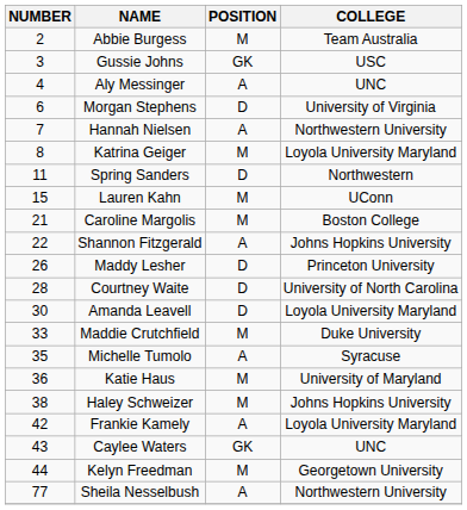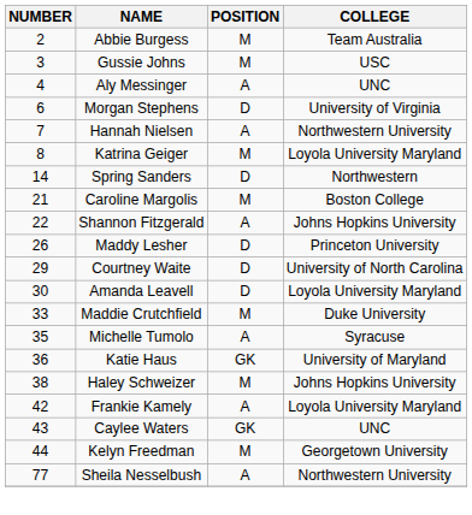Gussie Johns | POSITION: GK -> M
Spring Sanders | NUMBER: 11 -> 14
- row: 15 | Lauren Kahn | M | UConn
Courtney Waite | NUMBER: 28 -> 29
Katie Haus | POSITION: M -> GK
